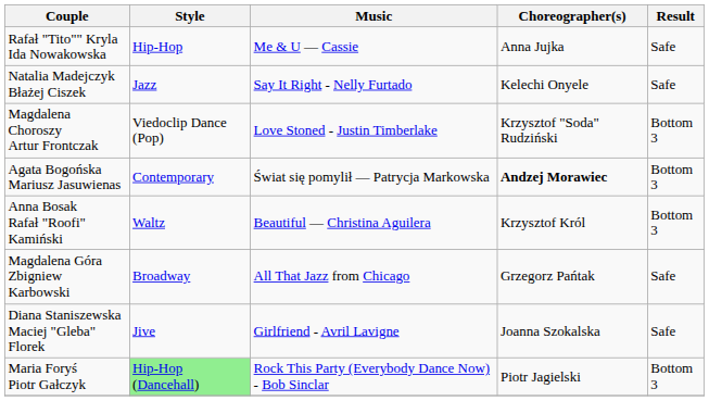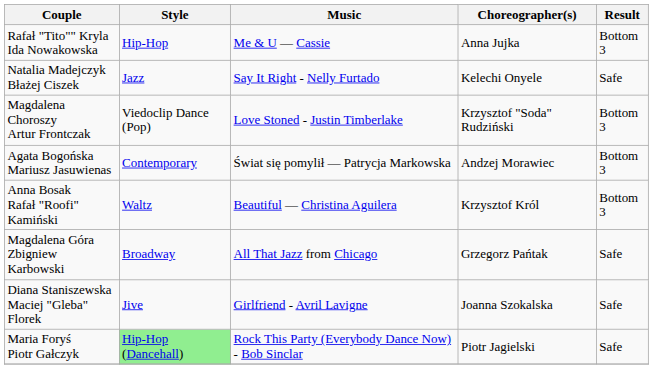Rafał "Tito"" Kryla Ida Nowakowska | Result: Safe -> Bottom 3
Agata Bogońska Mariusz Jasuwienas | Choreographer(s): bold -> normal
Maria Foryś Piotr Gałczyk | Result: Bottom 3 -> Safe
